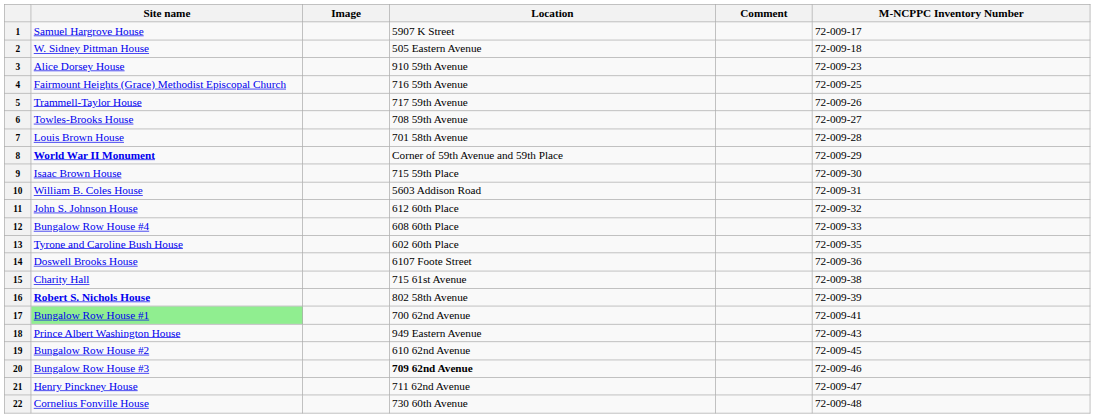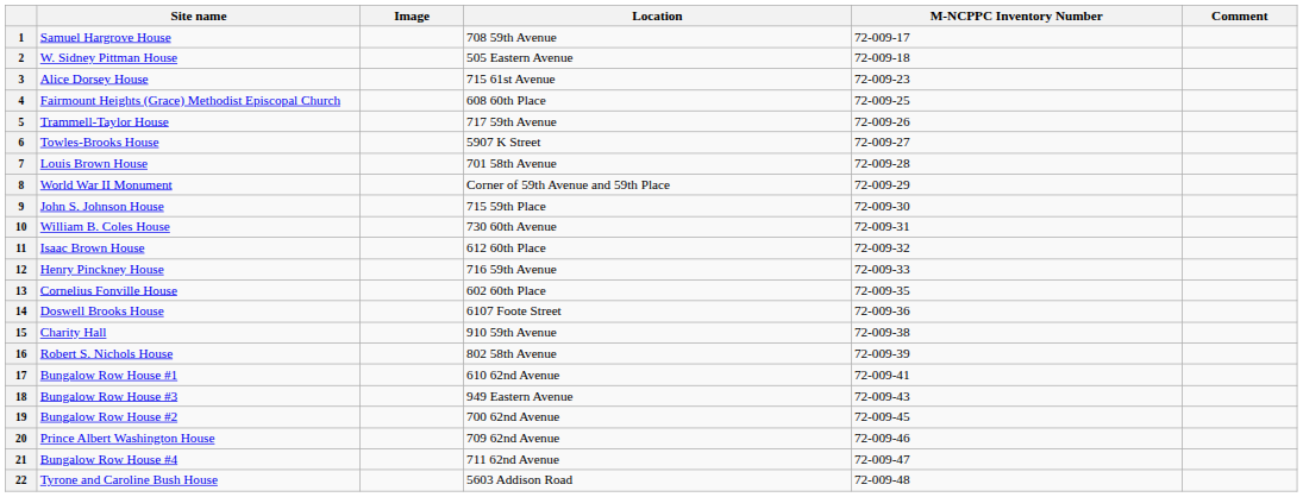columns swapped: M-NCPPC Inventory Number <-> Comment
1 | Location: 5907 K Street -> 708 59th Avenue
3 | Location: 910 59th Avenue -> 715 61st Avenue
4 | Location: 716 59th Avenue -> 608 60th Place
6 | Location: 708 59th Avenue -> 5907 K Street
8 | Site name: bold -> normal
9 | Site name: Isaac Brown House -> John S. Johnson House
10 | Location: 5603 Addison Road -> 730 60th Avenue
11 | Site name: John S. Johnson House -> Isaac Brown House
12 | Site name: Bungalow Row House #4 -> Henry Pinckney House
12 | Location: 608 60th Place -> 716 59th Avenue
13 | Site name: Tyrone and Caroline Bush House -> Cornelius Fonville House
15 | Location: 715 61st Avenue -> 910 59th Avenue
16 | Site name: bold -> normal
17 | Site name: lightgreen background -> no background
17 | Location: 700 62nd Avenue -> 610 62nd Avenue
18 | Site name: Prince Albert Washington House -> Bungalow Row House #3
19 | Location: 610 62nd Avenue -> 700 62nd Avenue
20 | Site name: Bungalow Row House #3 -> Prince Albert Washington House
20 | Location: bold -> normal
21 | Site name: Henry Pinckney House -> Bungalow Row House #4
22 | Site name: Cornelius Fonville House -> Tyrone and Caroline Bush House
22 | Location: 730 60th Avenue -> 5603 Addison Road
